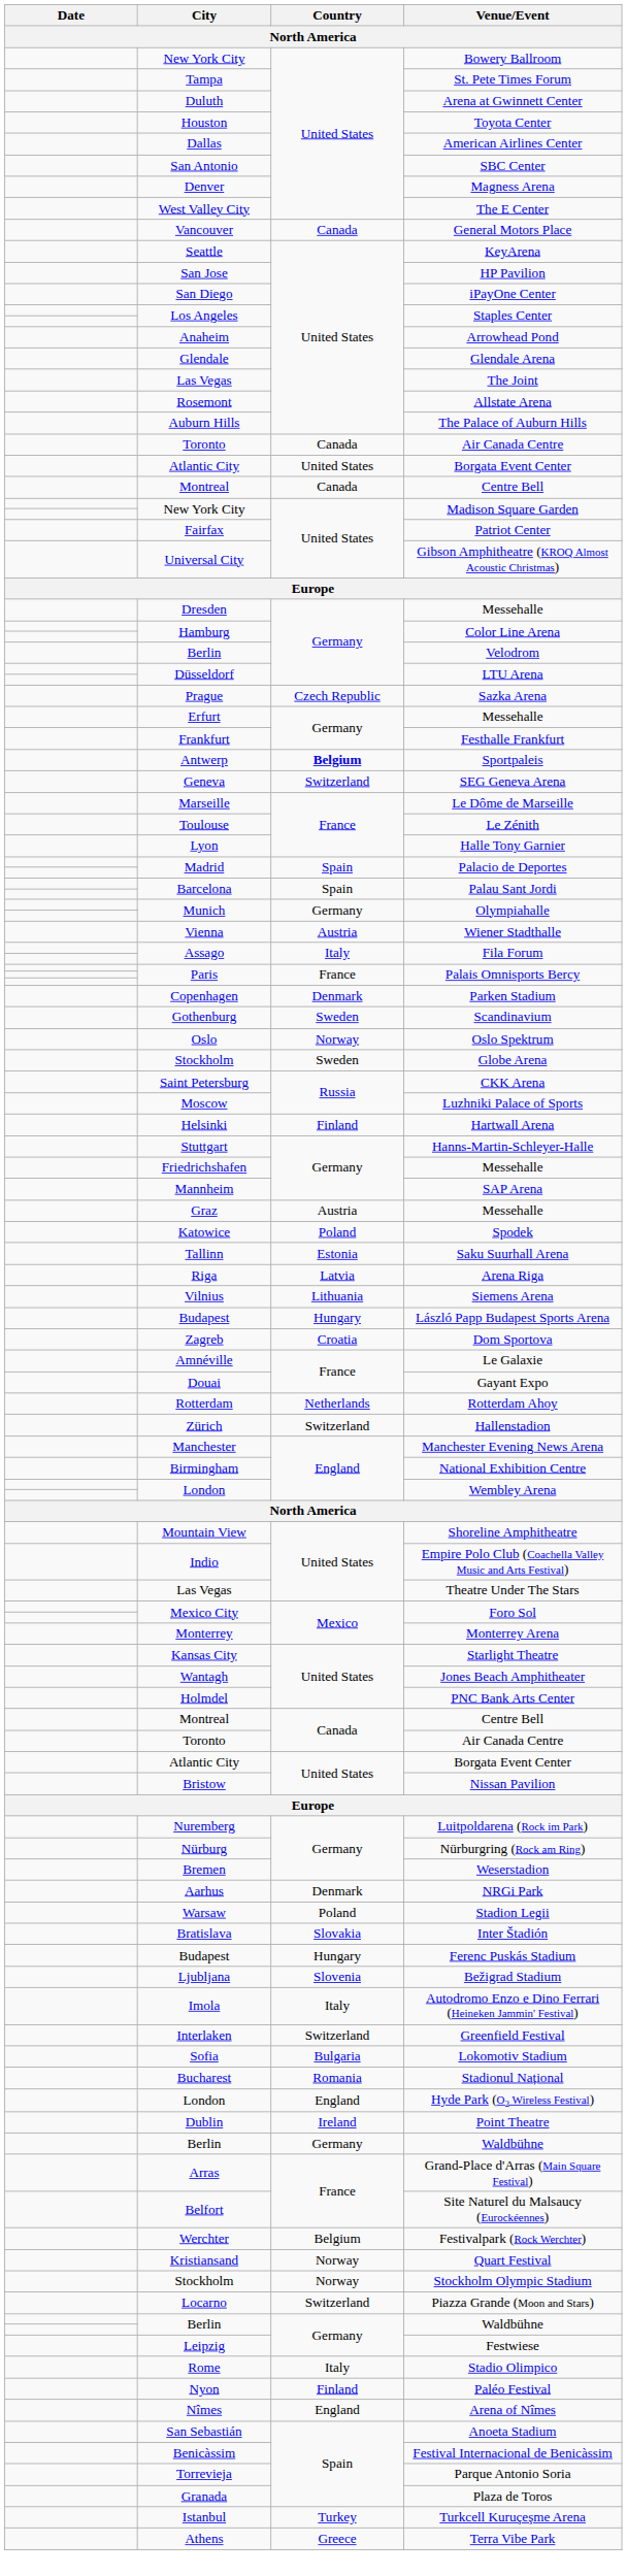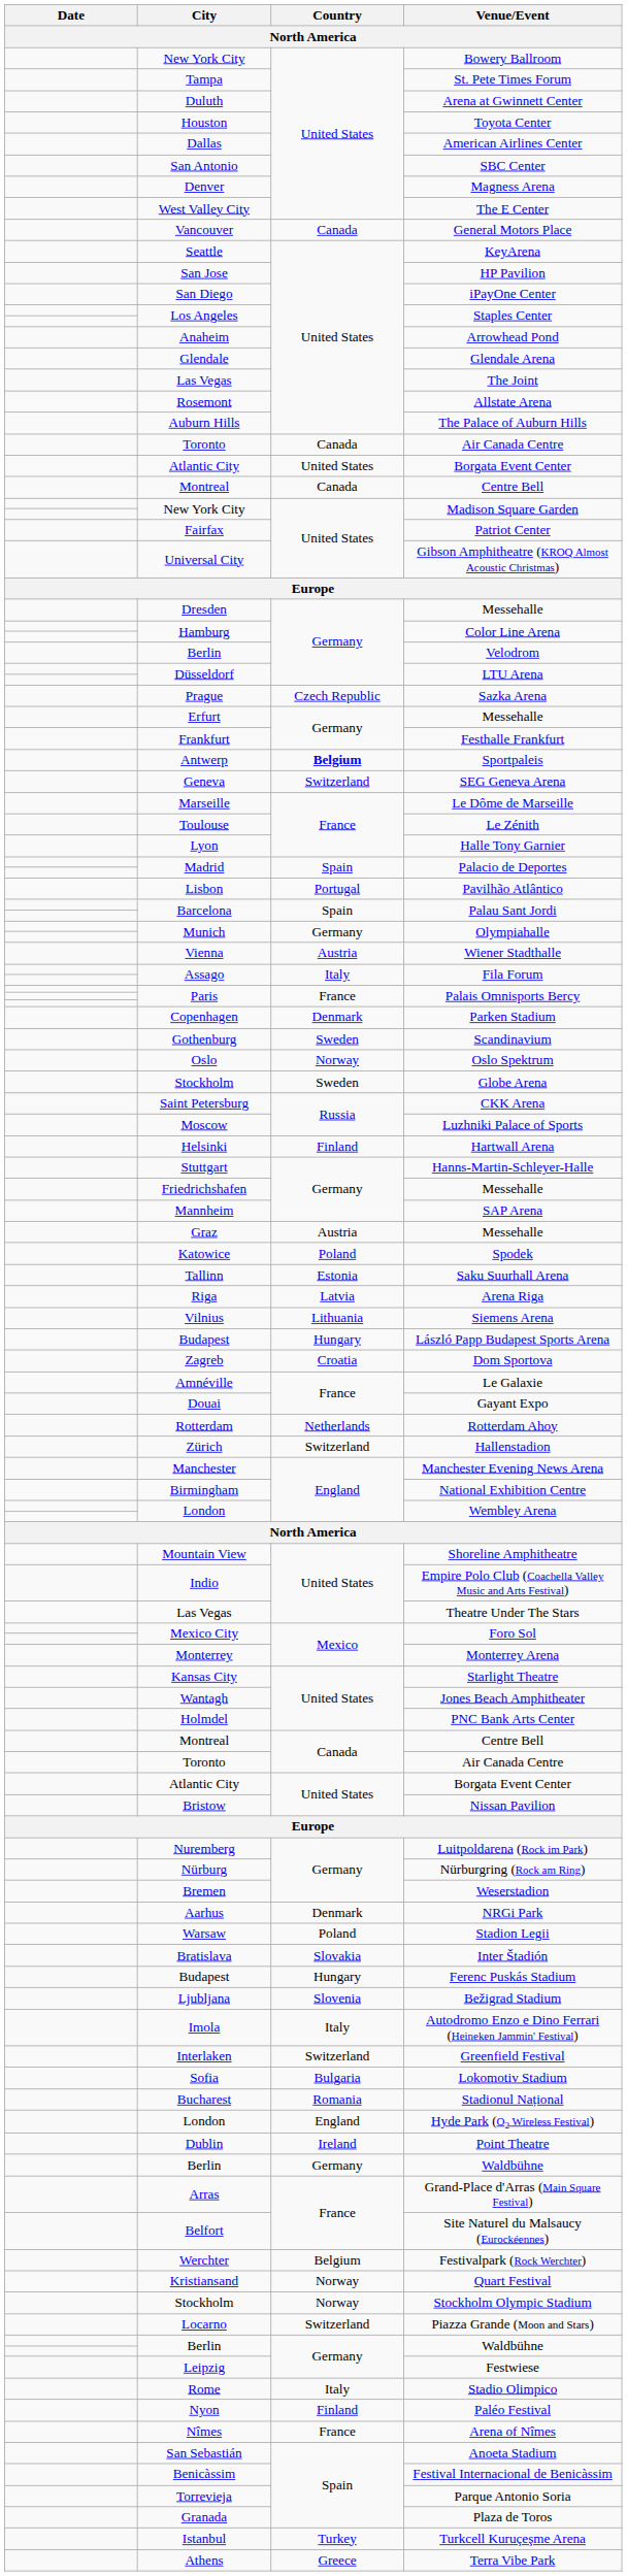+ row: Lisbon | Portugal | Pavilhão Atlântico
Arena of Nîmes | Country: England -> France
